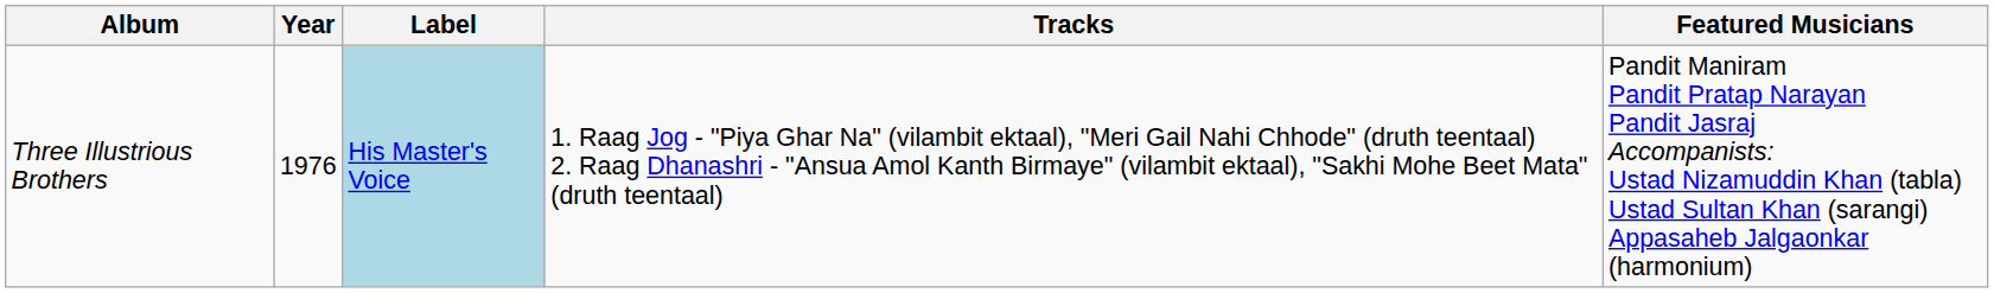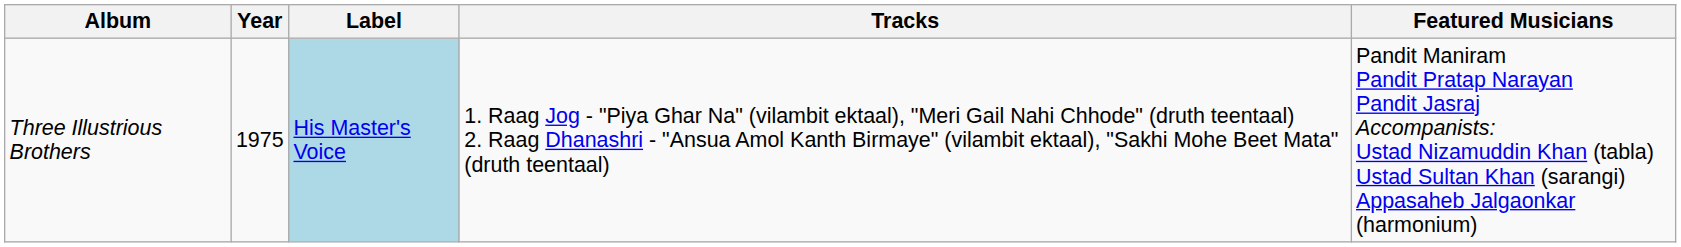Three Illustrious Brothers | Year: 1976 -> 1975
